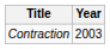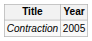Contraction | Year: 2003 -> 2005
